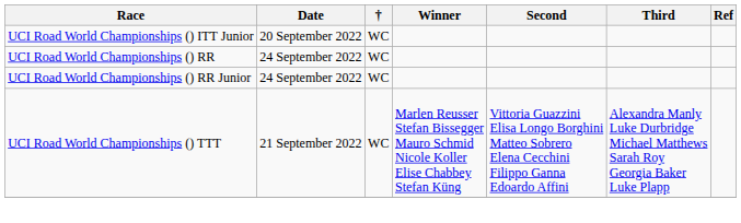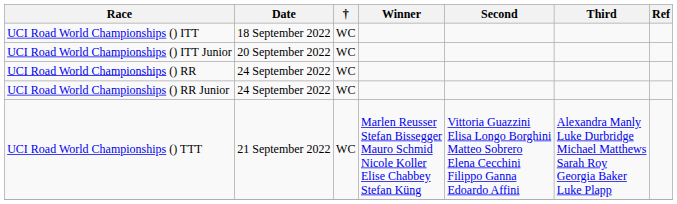+ row: UCI Road World Championships () ITT | 18 September 2022 | WC
